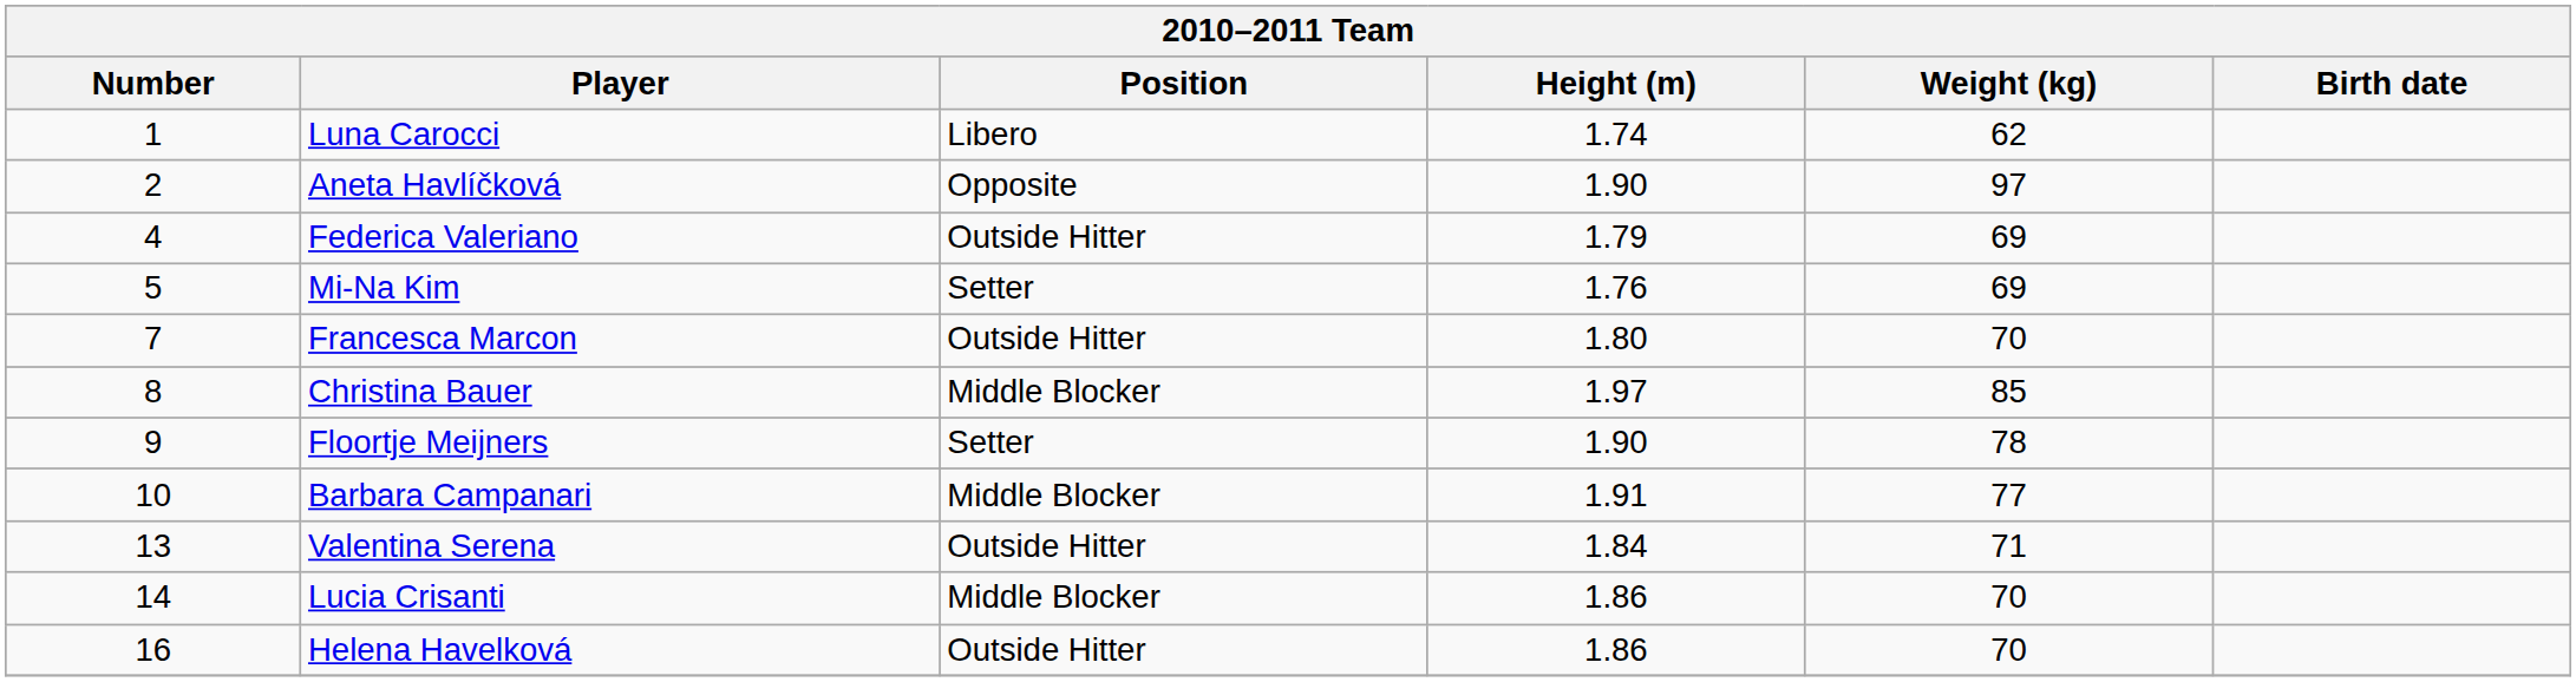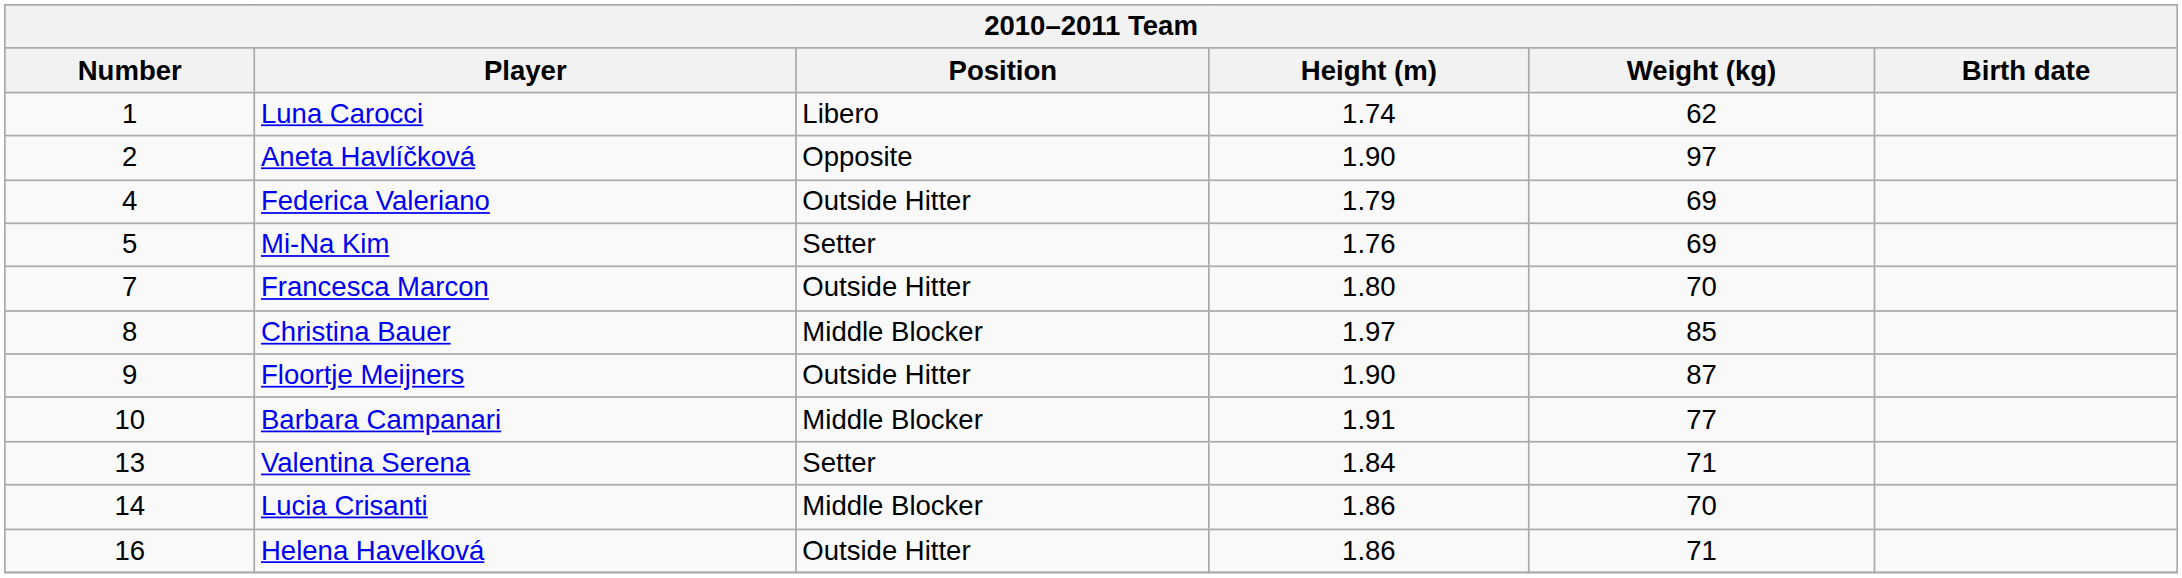Floortje Meijners | Position: Setter -> Outside Hitter
Floortje Meijners | Weight (kg): 78 -> 87
Valentina Serena | Position: Outside Hitter -> Setter
Helena Havelková | Weight (kg): 70 -> 71
